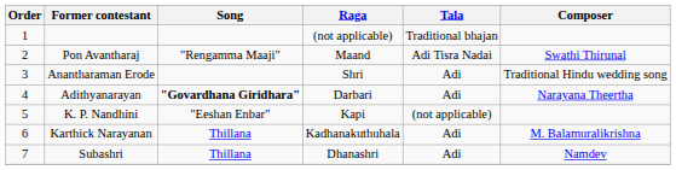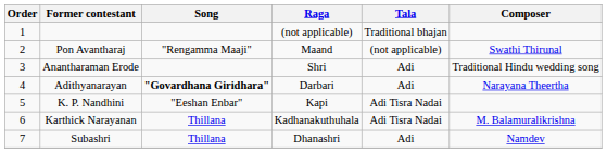Pon Avantharaj | Tala: Adi Tisra Nadai -> (not applicable)
K. P. Nandhini | Tala: (not applicable) -> Adi Tisra Nadai
Karthick Narayanan | Tala: Adi -> Adi Tisra Nadai
